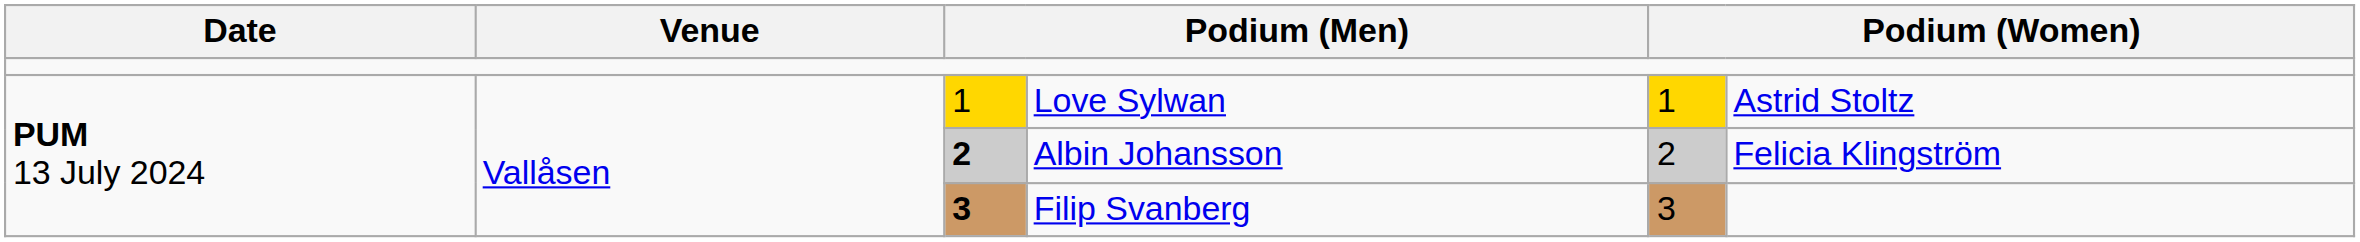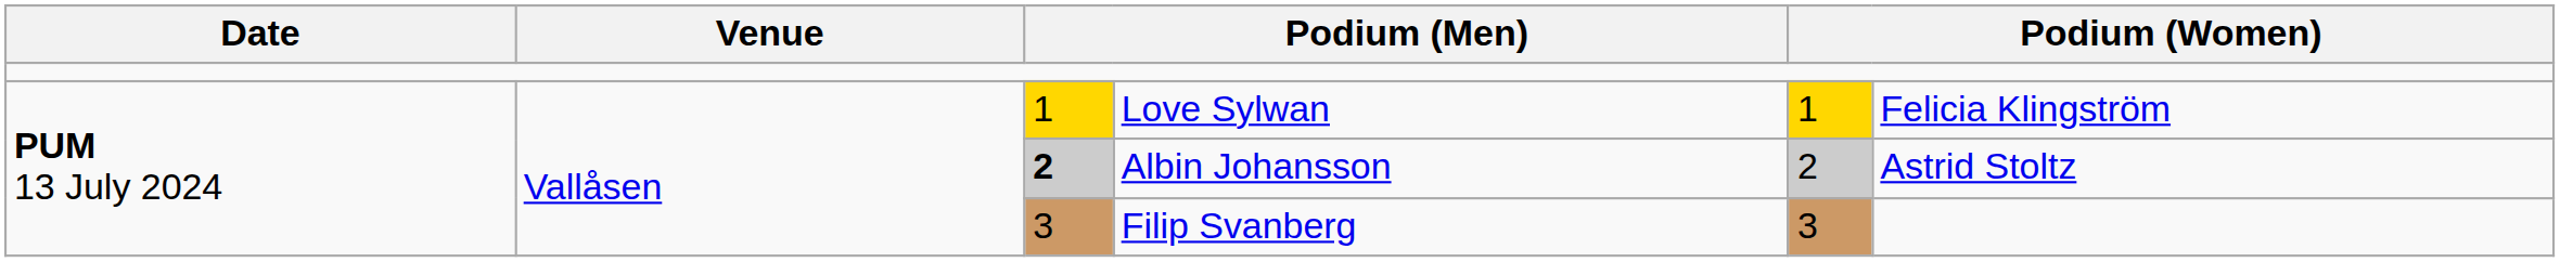Love Sylwan | column 6: Astrid Stoltz -> Felicia Klingström
Albin Johansson | column 6: Felicia Klingström -> Astrid Stoltz
Filip Svanberg | column 3: bold -> normal
